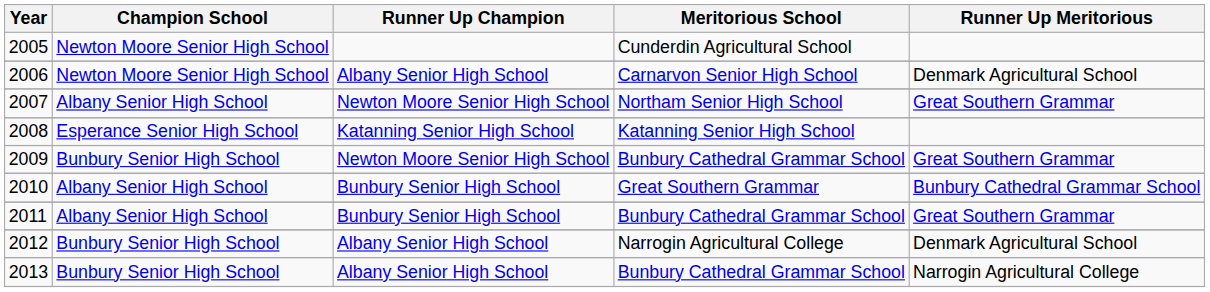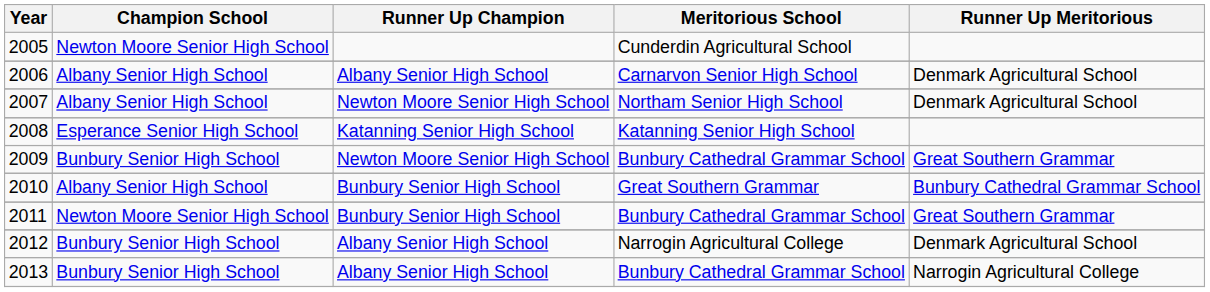2006 | Champion School: Newton Moore Senior High School -> Albany Senior High School
2007 | Runner Up Meritorious: Great Southern Grammar -> Denmark Agricultural School
2011 | Champion School: Albany Senior High School -> Newton Moore Senior High School
